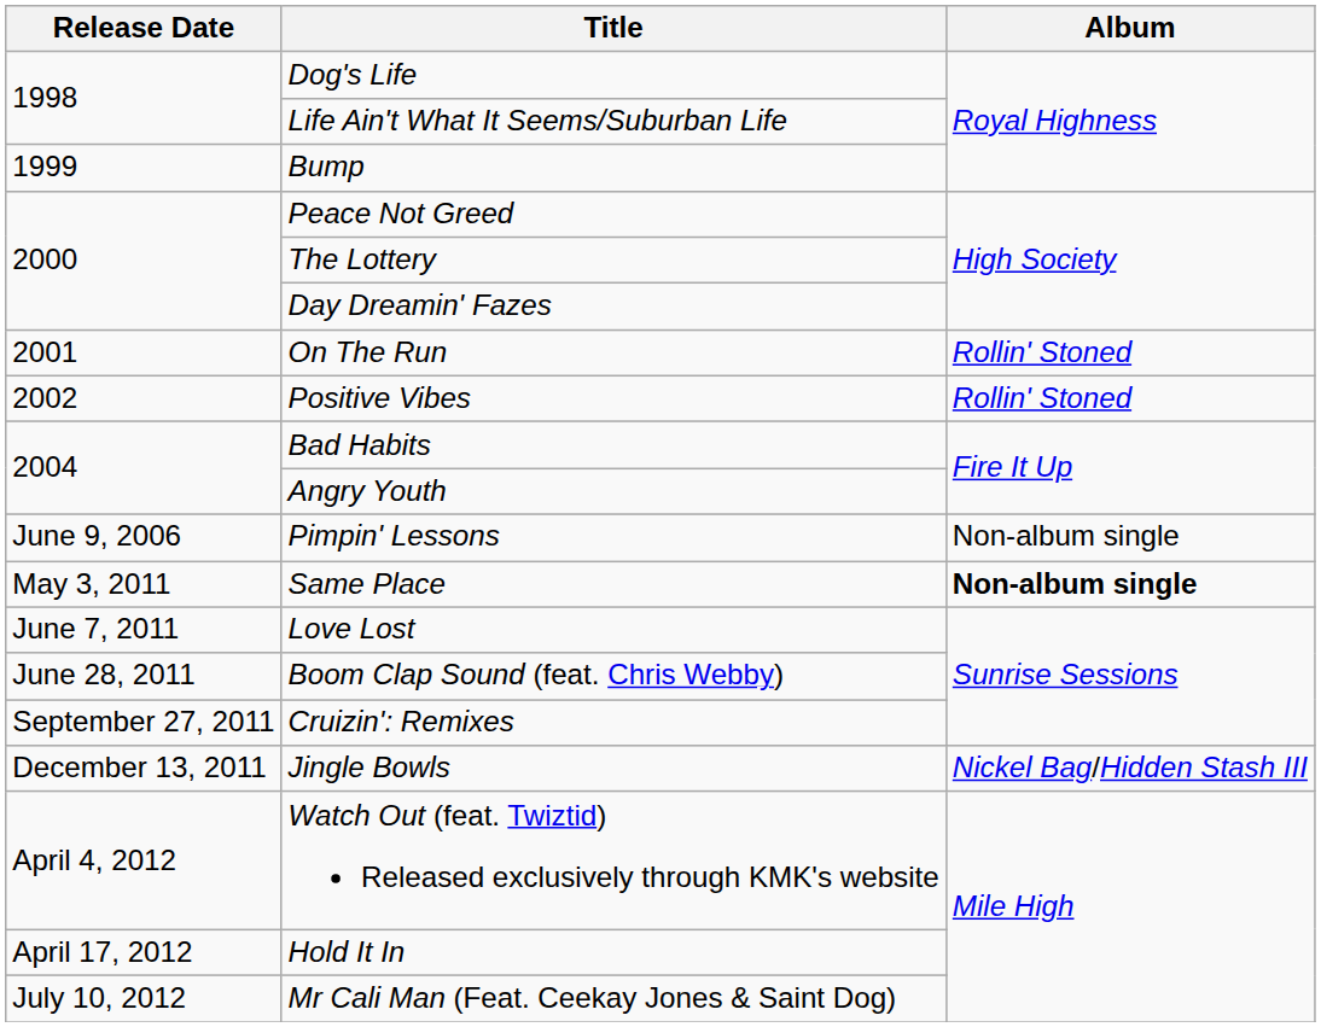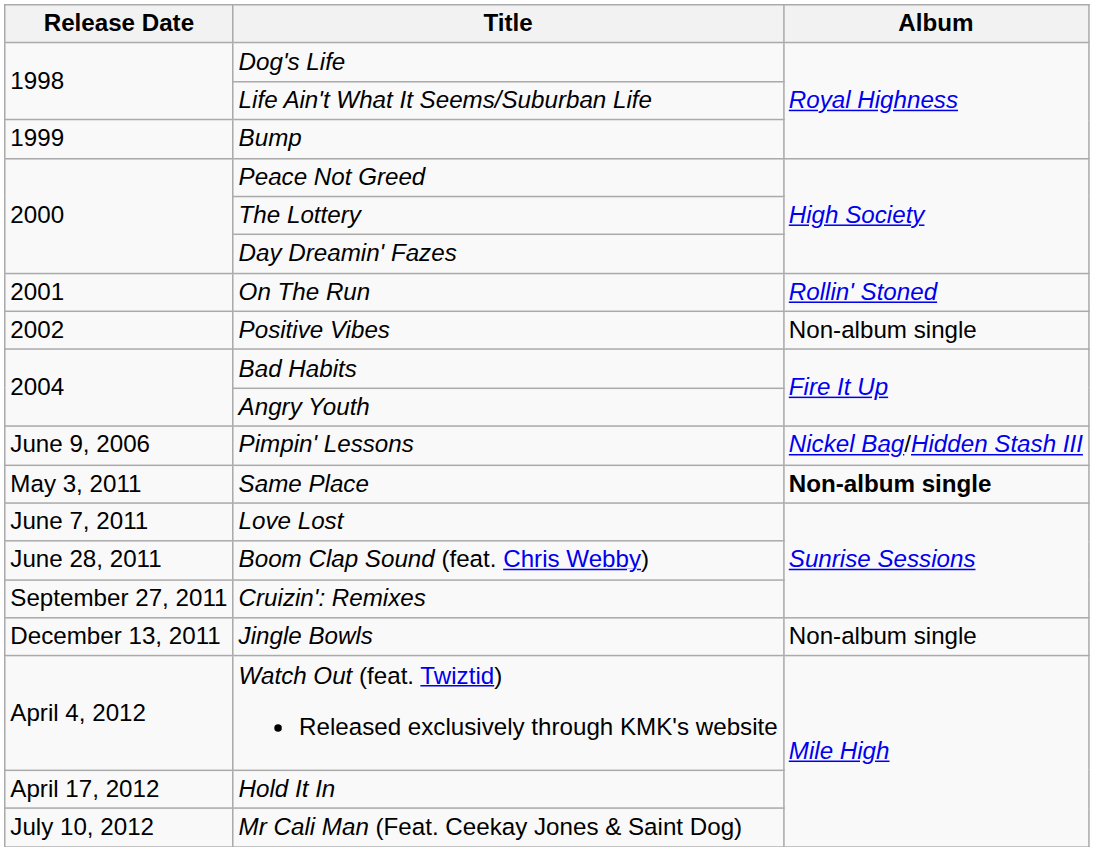Positive Vibes | Album: Rollin' Stoned -> Non-album single
Pimpin' Lessons | Album: Non-album single -> Nickel Bag/Hidden Stash III
Jingle Bowls | Album: Nickel Bag/Hidden Stash III -> Non-album single
